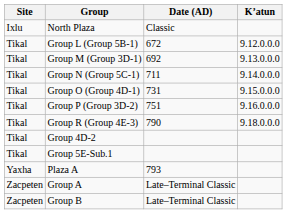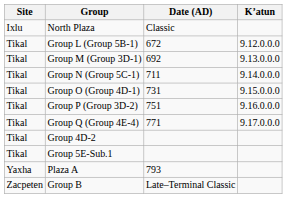+ row: Tikal | Group Q (Group 4E-4) | 771 | 9.17.0.0.0
- row: Tikal | Group R (Group 4E-3) | 790 | 9.18.0.0.0
- row: Zacpeten | Group A | Late–Terminal Classic
